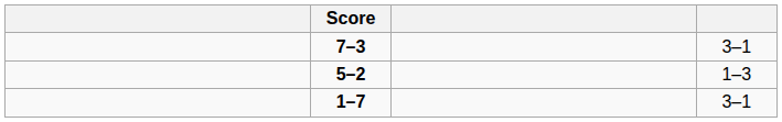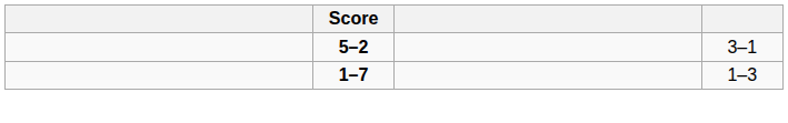- row: 7–3 | 3–1
5–2 | column 4: 1–3 -> 3–1
1–7 | column 4: 3–1 -> 1–3
